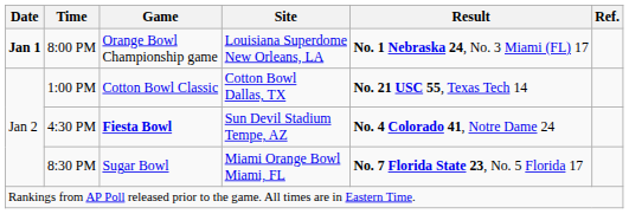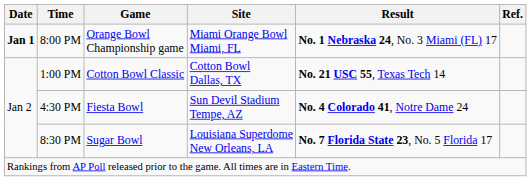8:00 PM | Site: Louisiana Superdome New Orleans, LA -> Miami Orange Bowl Miami, FL
4:30 PM | Game: bold -> normal
8:30 PM | Site: Miami Orange Bowl Miami, FL -> Louisiana Superdome New Orleans, LA
